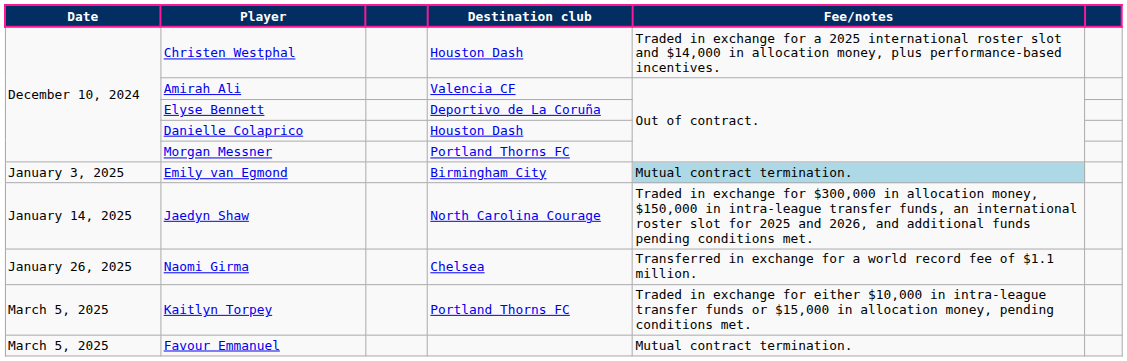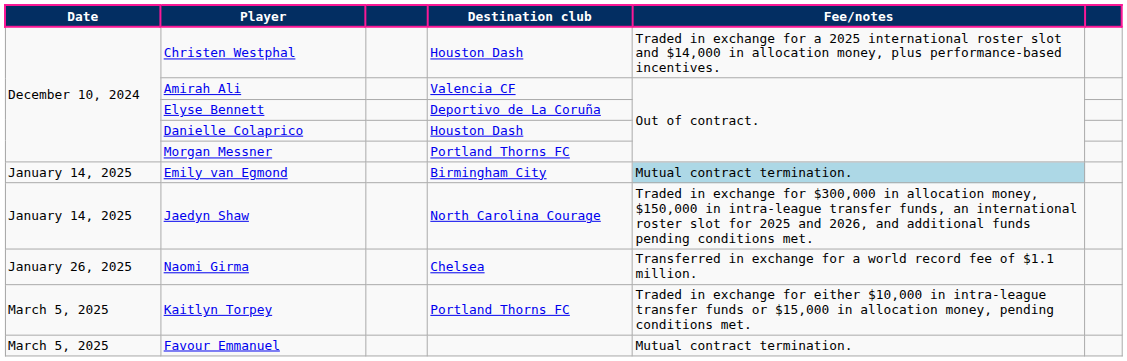Emily van Egmond | Date: January 3, 2025 -> January 14, 2025
